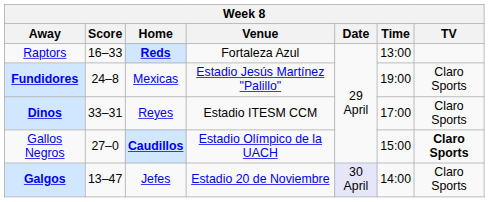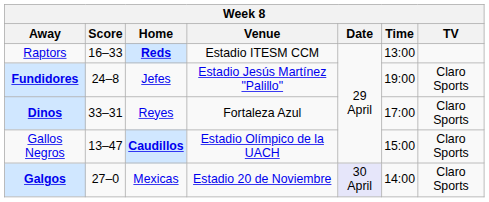Raptors | Venue: Fortaleza Azul -> Estadio ITESM CCM
Fundidores | Home: Mexicas -> Jefes
Dinos | Venue: Estadio ITESM CCM -> Fortaleza Azul
Gallos Negros | Score: 27–0 -> 13–47
Gallos Negros | TV: bold -> normal
Galgos | Score: 13–47 -> 27–0
Galgos | Home: Jefes -> Mexicas
